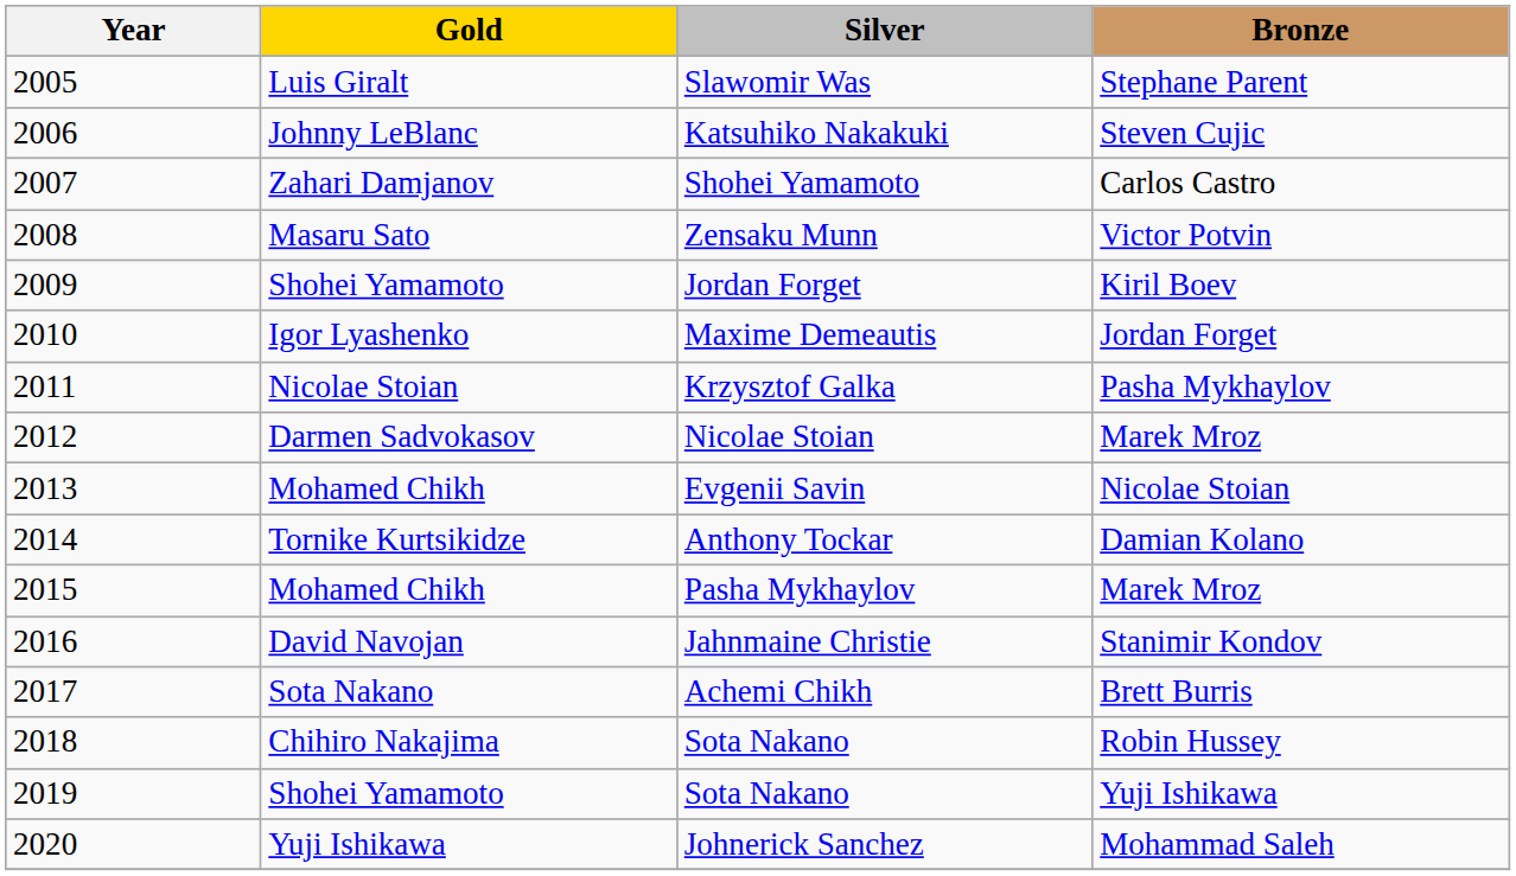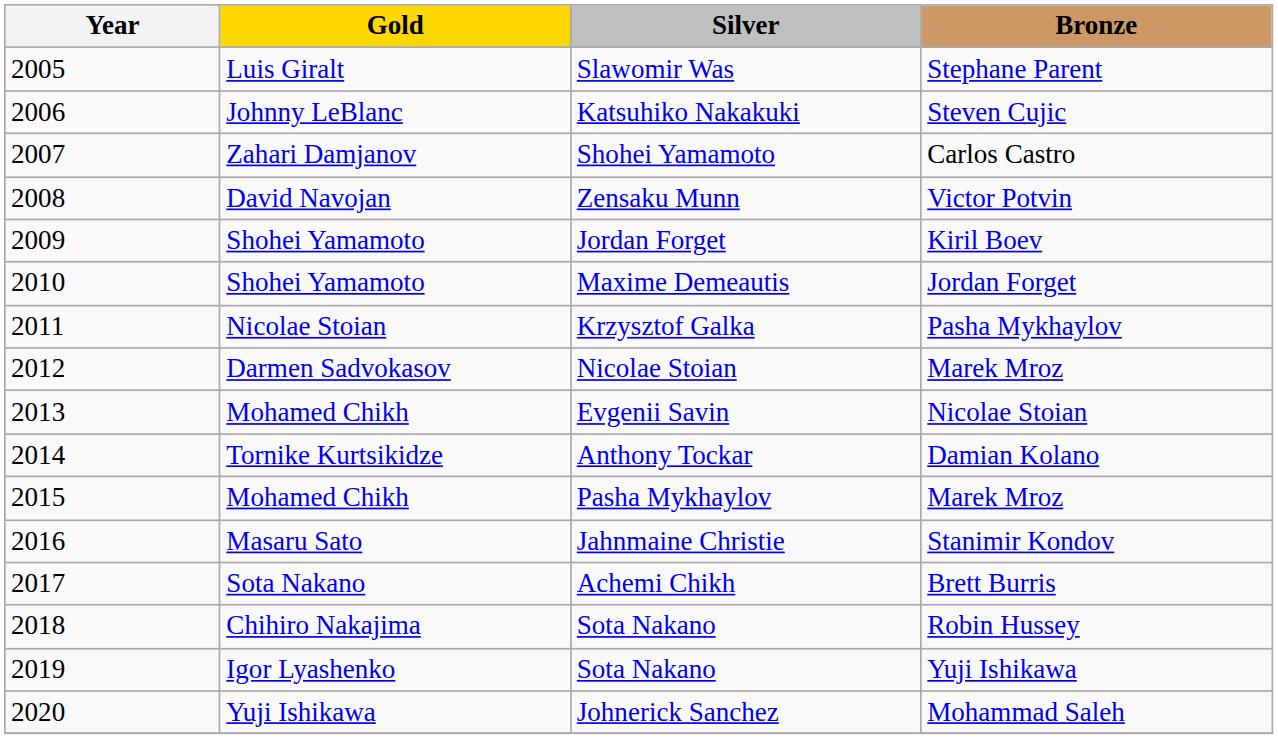Zensaku Munn | Gold: Masaru Sato -> David Navojan
Maxime Demeautis | Gold: Igor Lyashenko -> Shohei Yamamoto
Jahnmaine Christie | Gold: David Navojan -> Masaru Sato
Sota Nakano / Yuji Ishikawa | Gold: Shohei Yamamoto -> Igor Lyashenko
